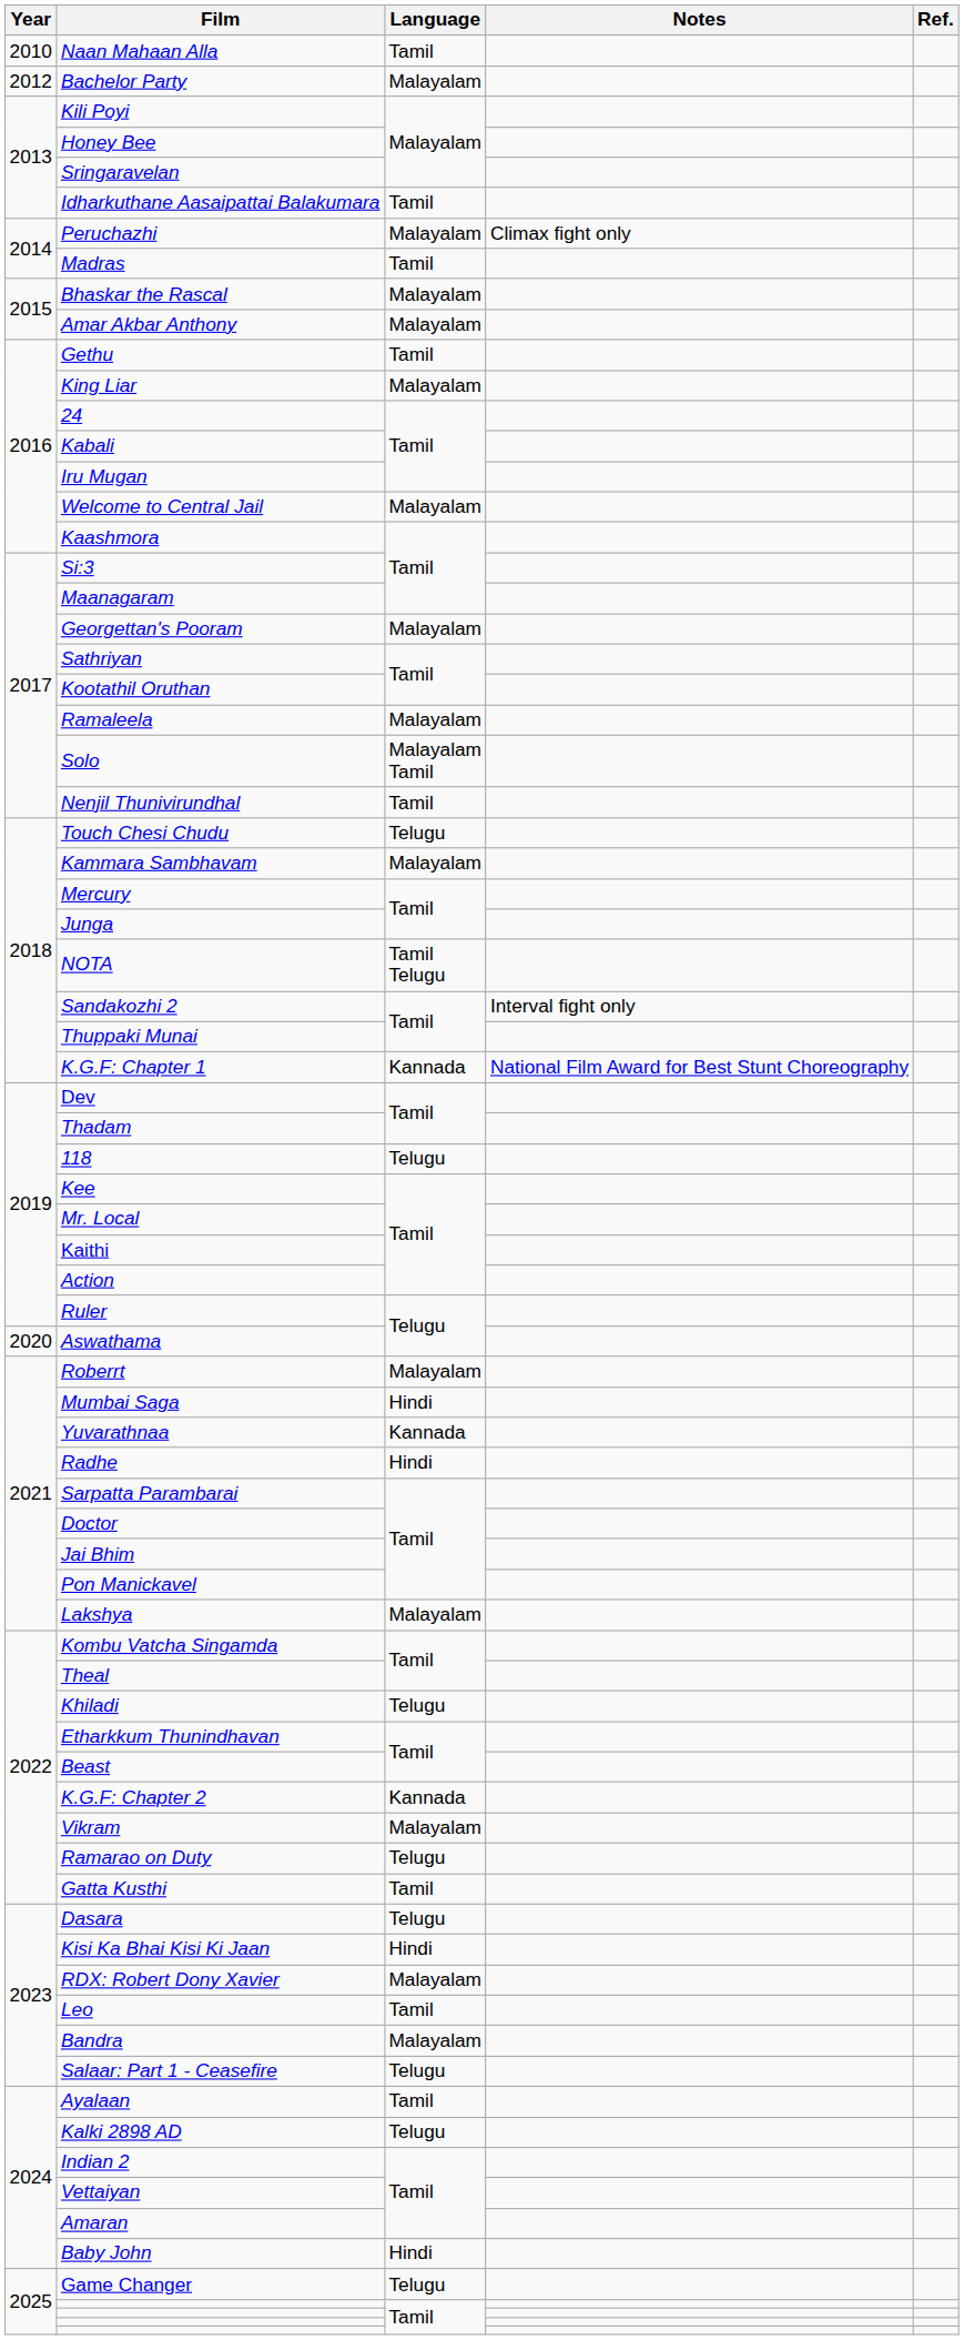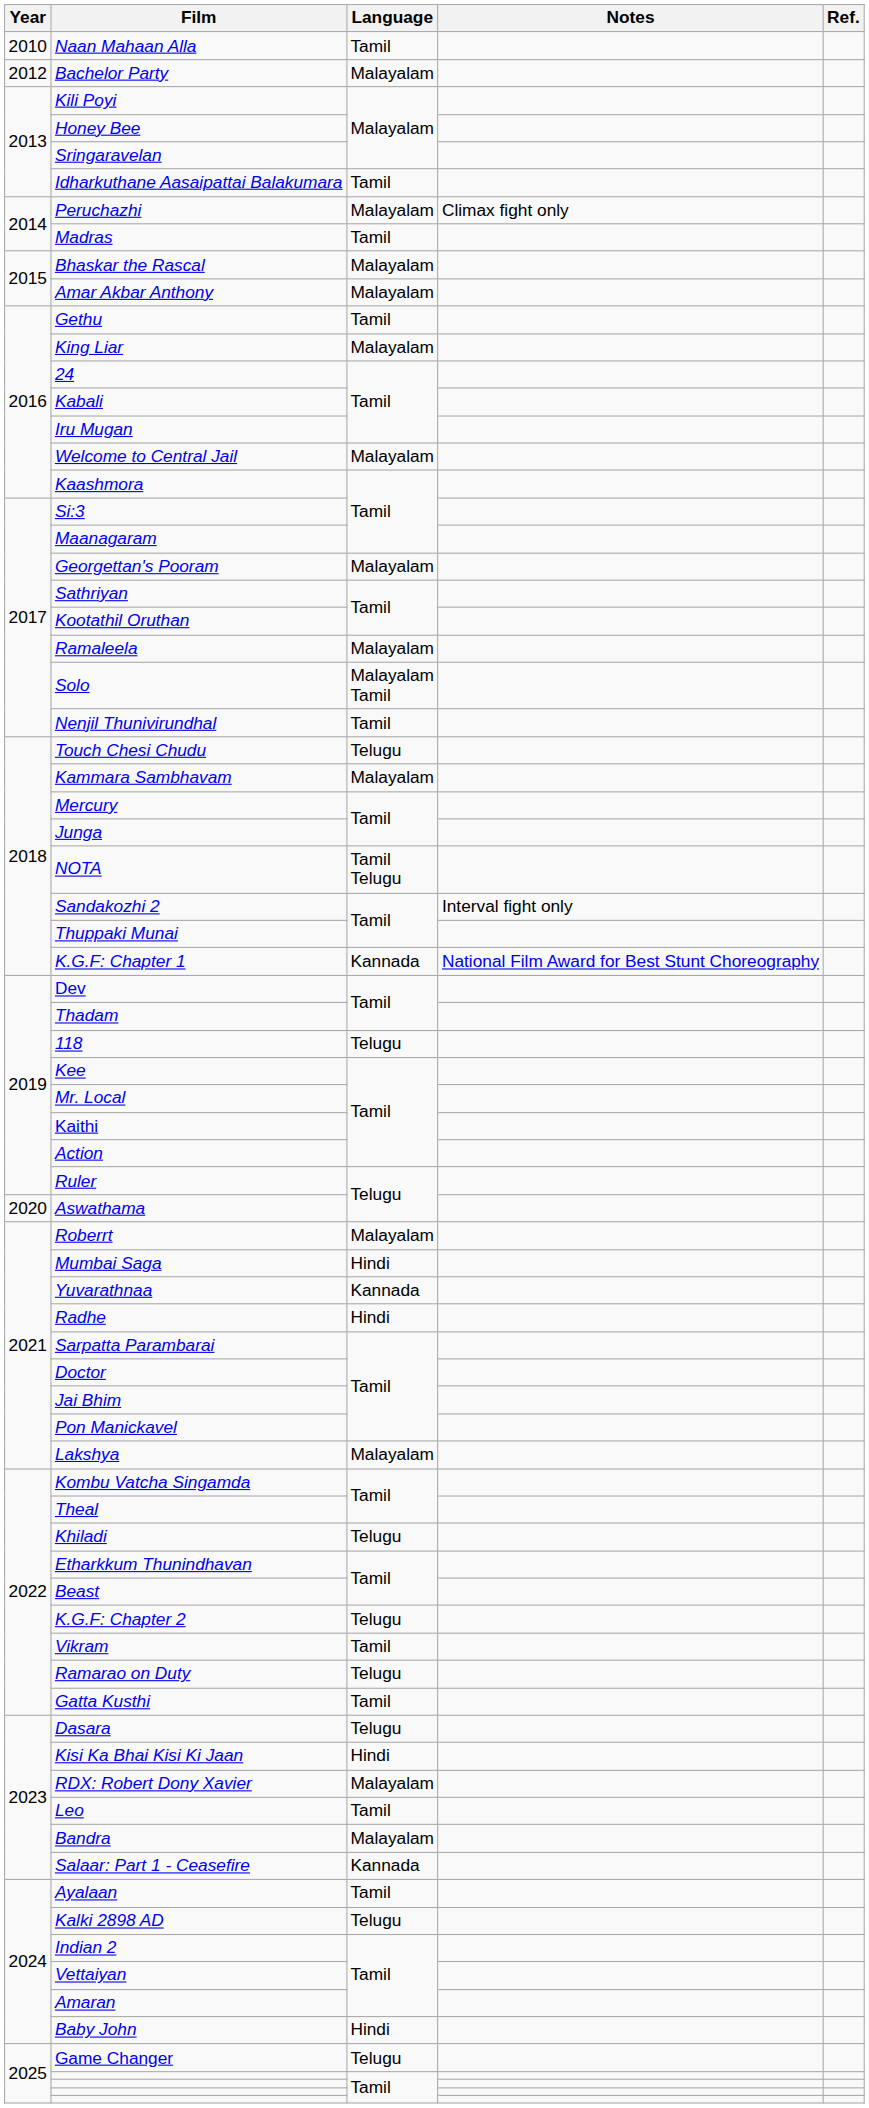K.G.F: Chapter 2 | Language: Kannada -> Telugu
Vikram | Language: Malayalam -> Tamil
Salaar: Part 1 - Ceasefire | Language: Telugu -> Kannada
